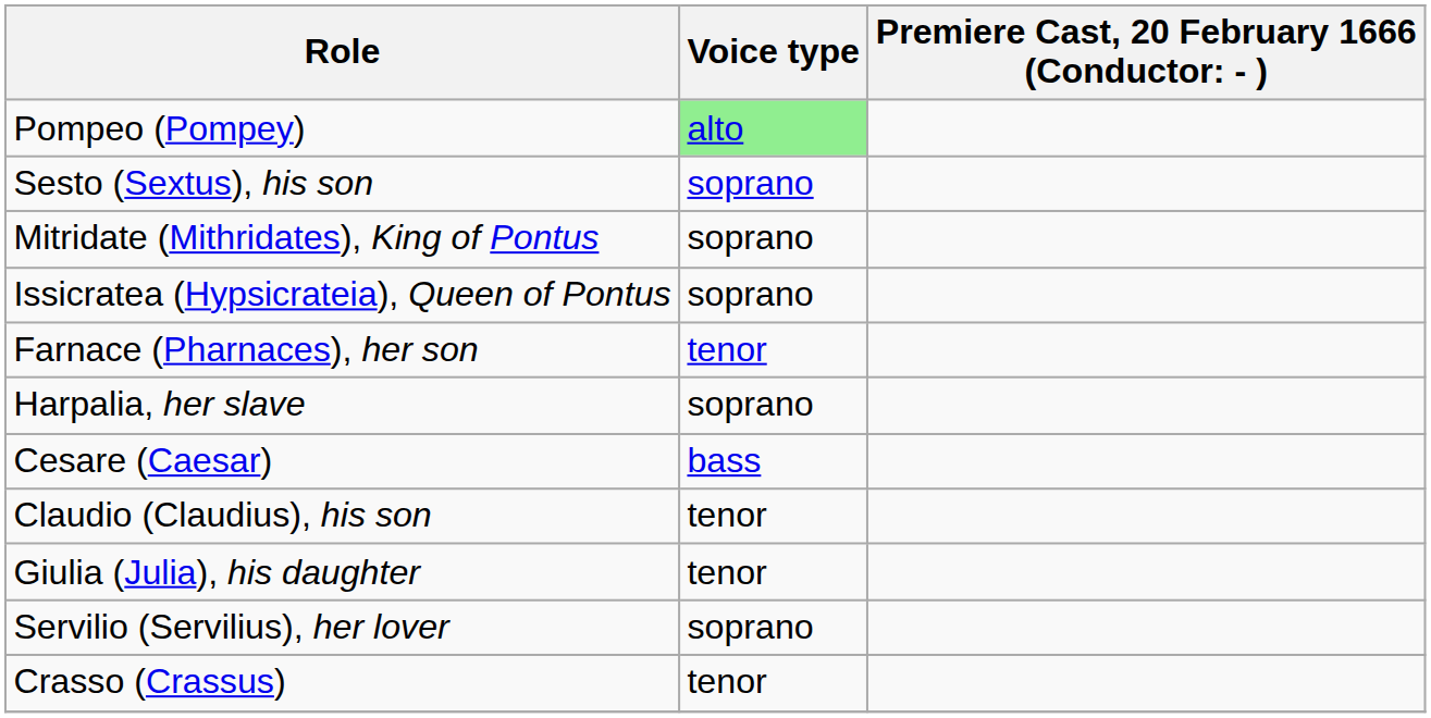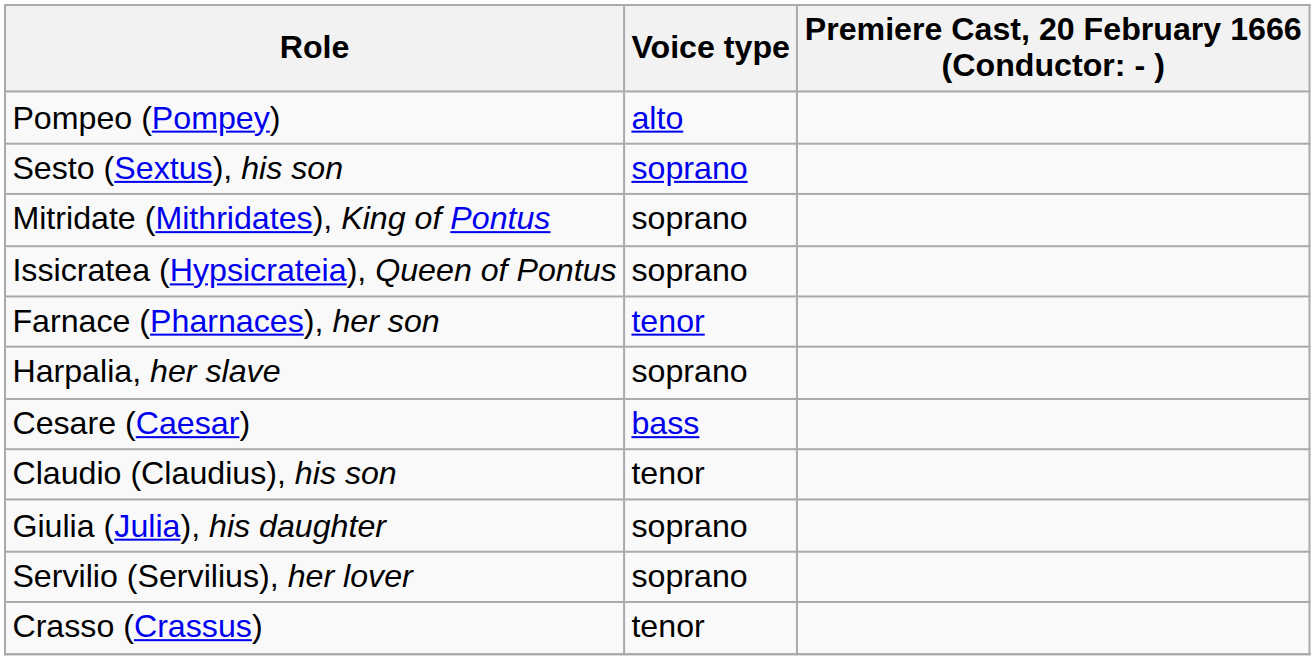Pompeo (Pompey) | Voice type: lightgreen background -> no background
Giulia (Julia), his daughter | Voice type: tenor -> soprano
